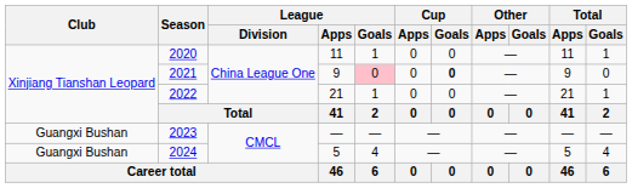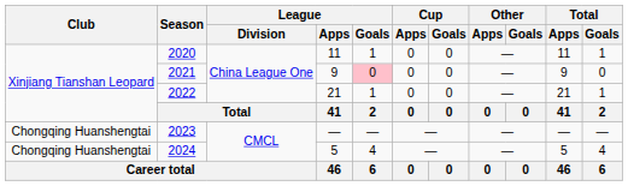2021 | Cup / Goals: bold -> normal
2023 | Club: Guangxi Bushan -> Chongqing Huanshengtai
2024 | Club: Guangxi Bushan -> Chongqing Huanshengtai
